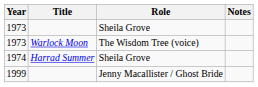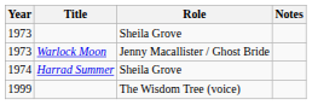1973 / Warlock Moon | Role: The Wisdom Tree (voice) -> Jenny Macallister / Ghost Bride
1999 | Role: Jenny Macallister / Ghost Bride -> The Wisdom Tree (voice)
